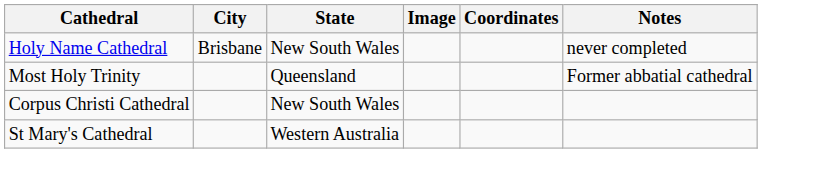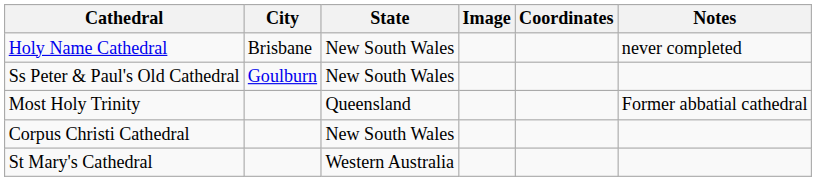+ row: Ss Peter & Paul's Old Cathedral | Goulburn | New South Wales
